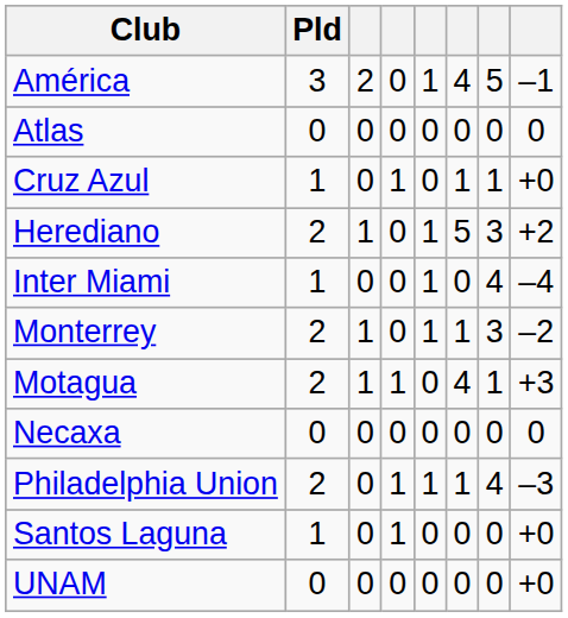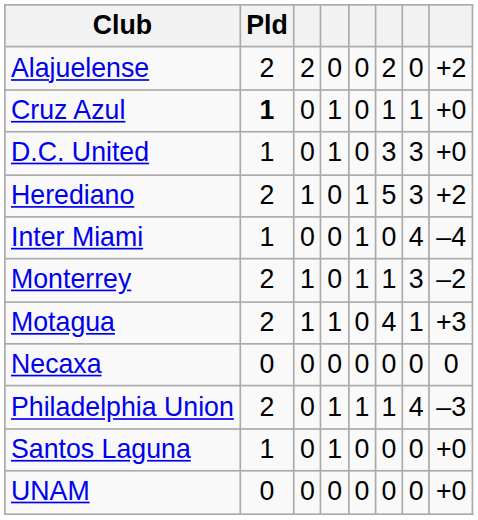+ row: Alajuelense | 2 | 2 | 0 | 0 | 2 | 0 | +2
- row: América | 3 | 2 | 0 | 1 | 4 | 5 | –1
- row: Atlas | 0 | 0 | 0 | 0 | 0 | 0 | 0
Cruz Azul | Pld: normal -> bold
+ row: D.C. United | 1 | 0 | 1 | 0 | 3 | 3 | +0
